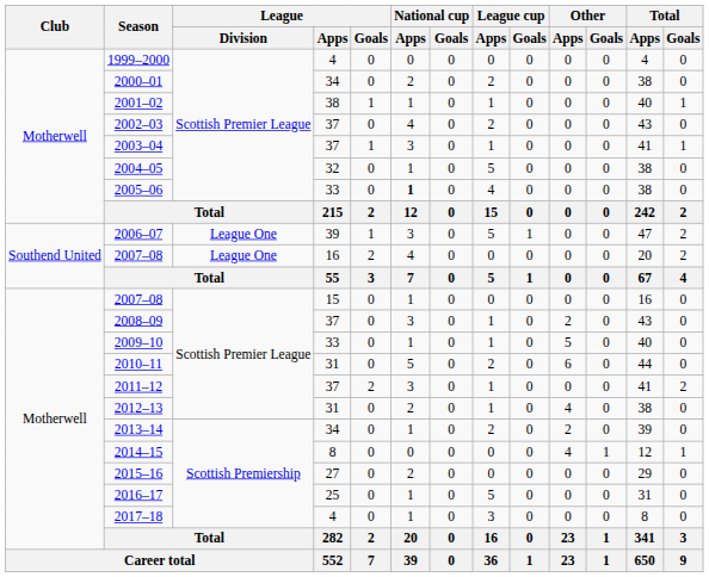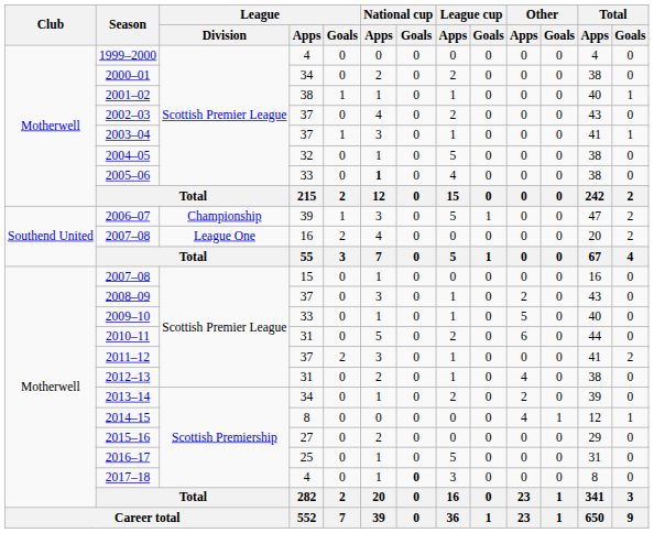2006–07 | League / Division: League One -> Championship
2017–18 | National cup / Goals: normal -> bold
